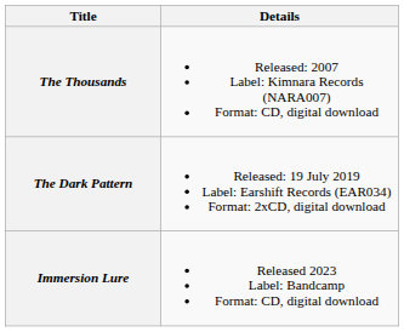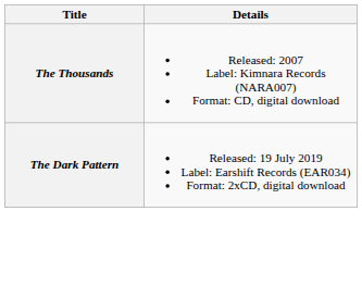- row: Immersion Lure | Released 2023 Label: Bandcamp Format: CD, digital download
